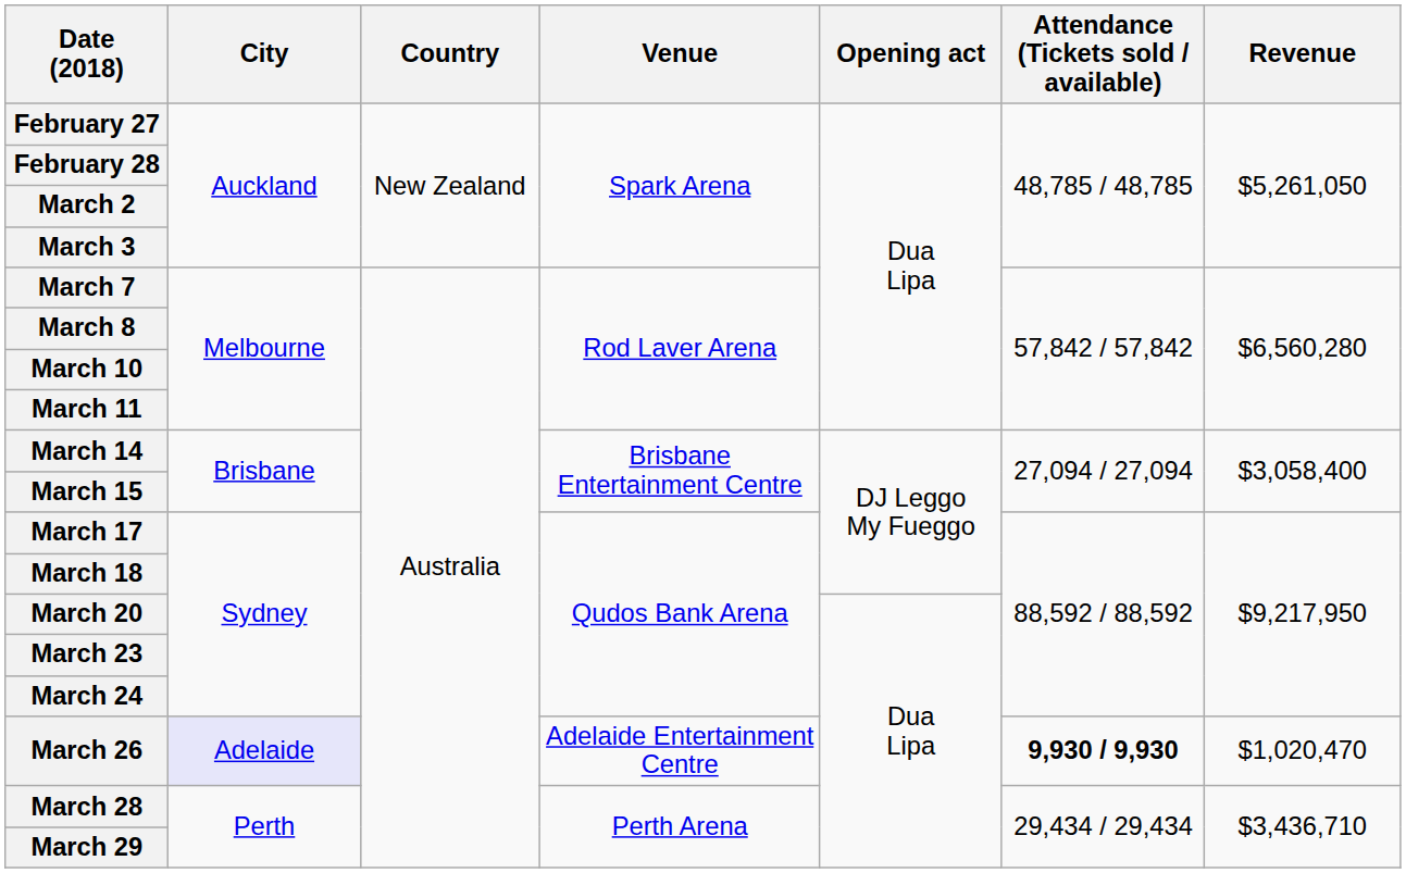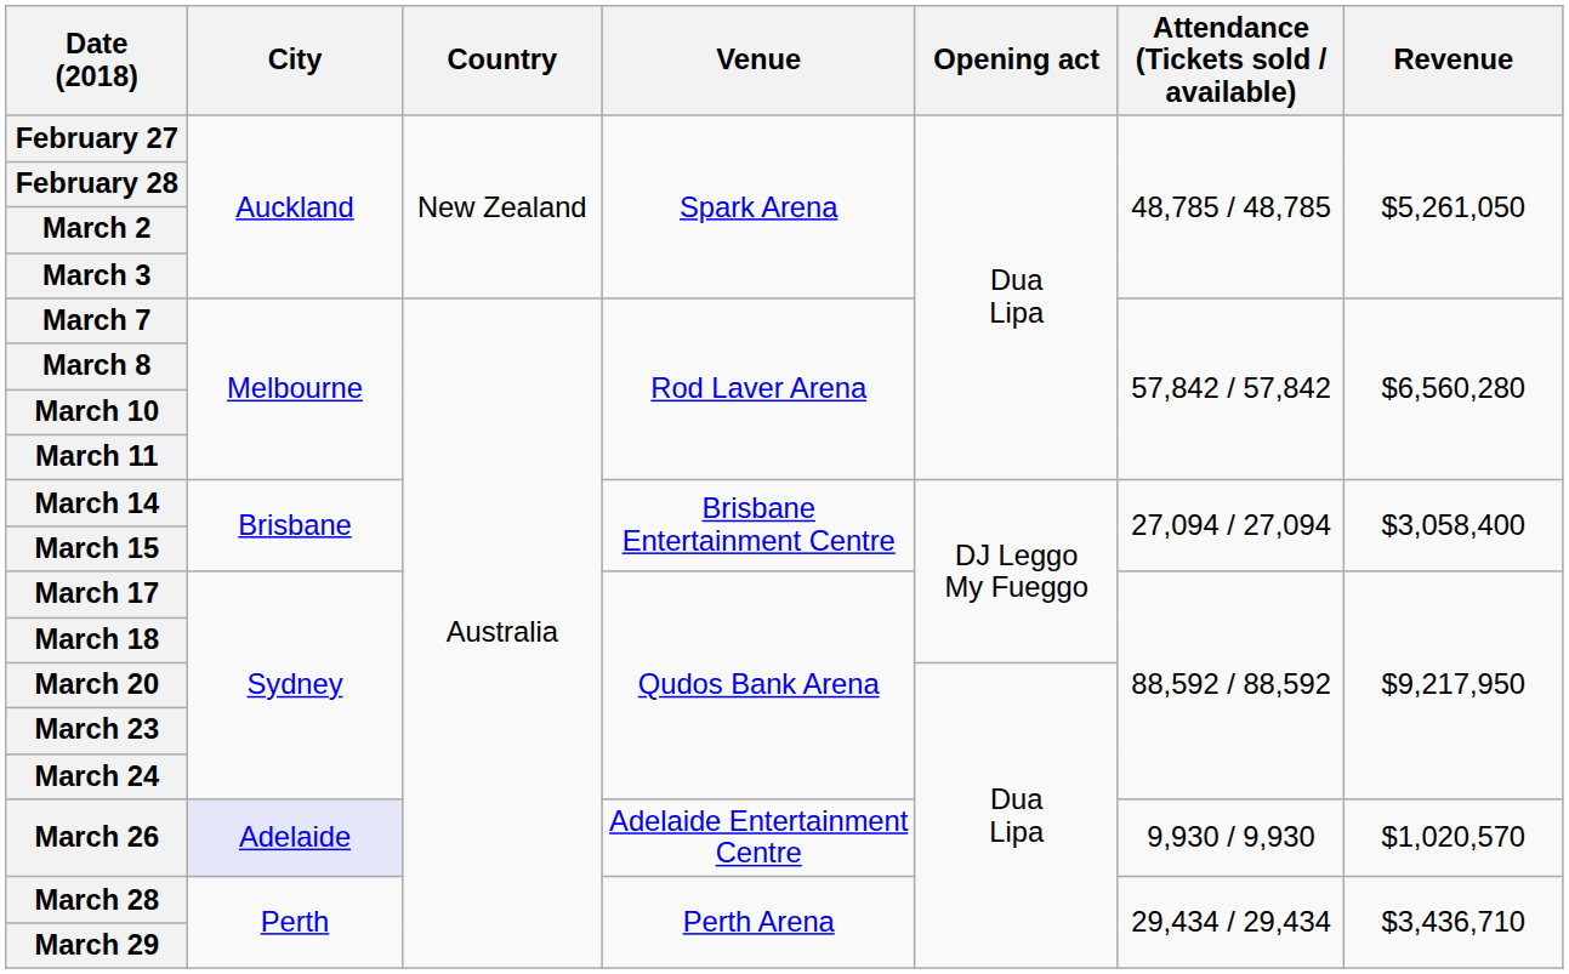March 26 | Attendance (Tickets sold / available): bold -> normal
March 26 | Revenue: $1,020,470 -> $1,020,570
